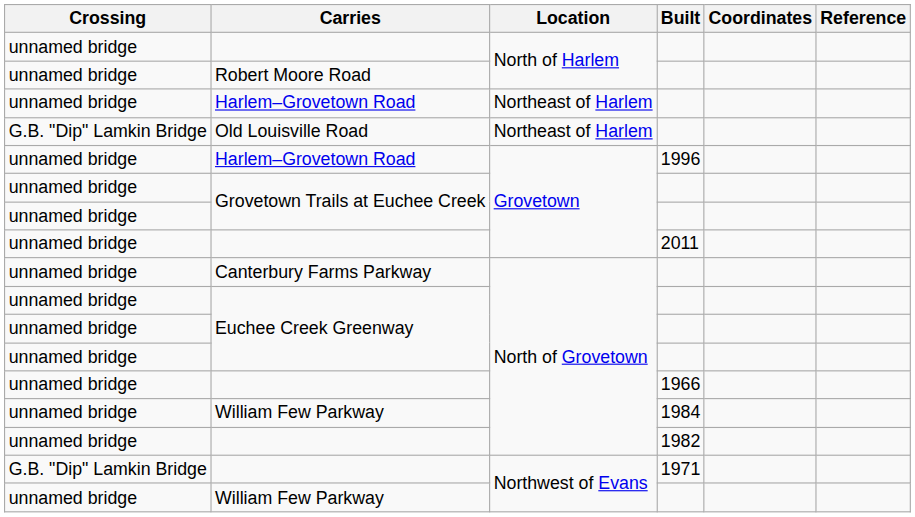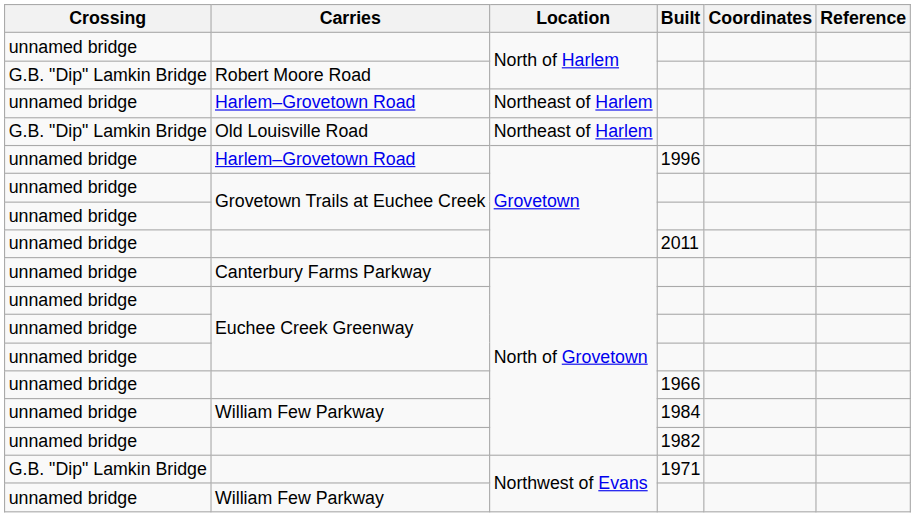Robert Moore Road | Crossing: unnamed bridge -> G.B. "Dip" Lamkin Bridge
